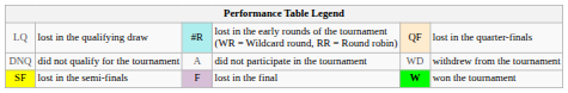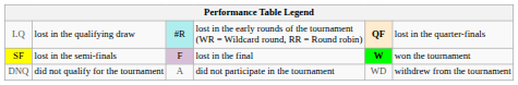LQ | column 5: normal -> bold
rows swapped: SF <-> DNQ
